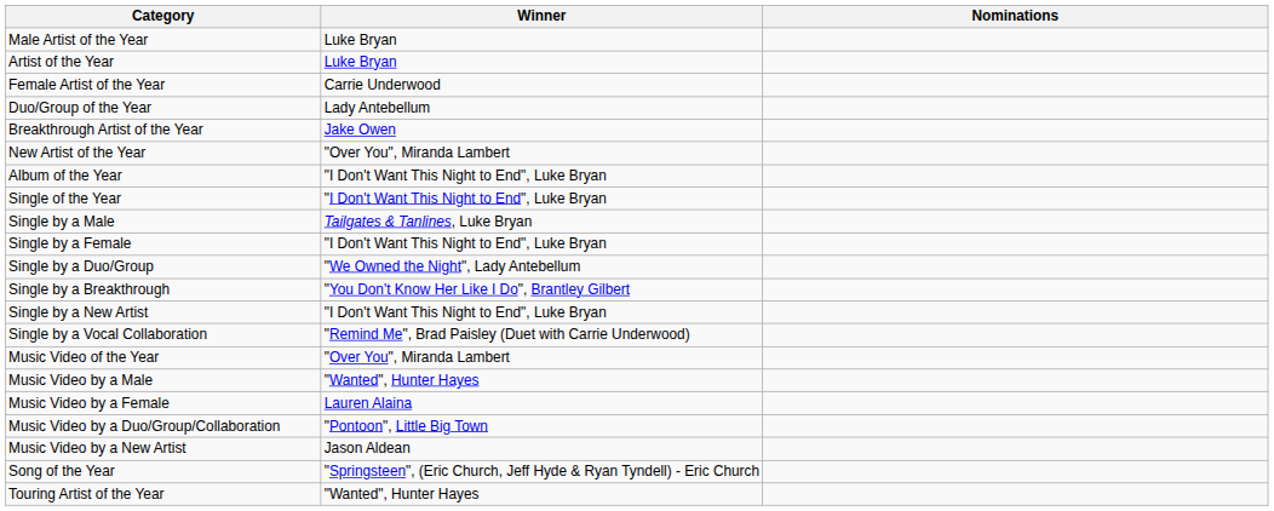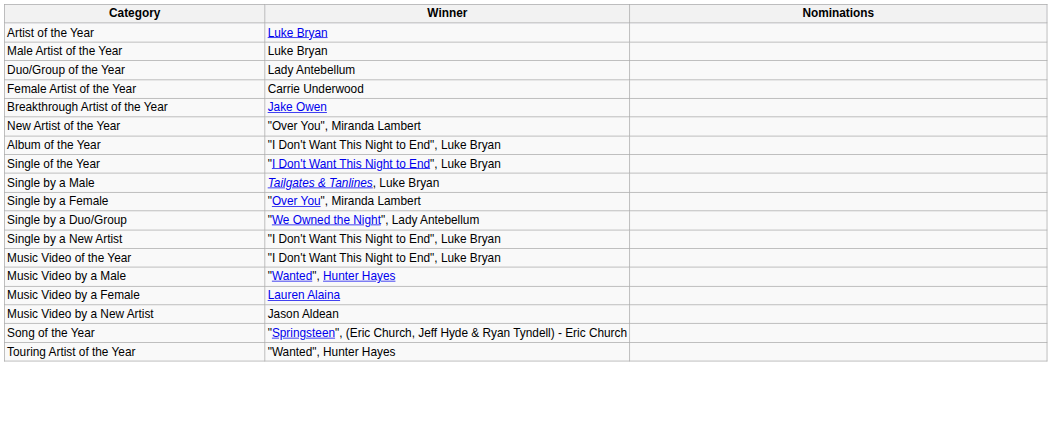rows swapped: Artist of the Year <-> Male Artist of the Year
rows swapped: Female Artist of the Year <-> Duo/Group of the Year
Single by a Female | Winner: "I Don't Want This Night to End", Luke Bryan -> "Over You", Miranda Lambert
- row: Single by a Breakthrough | "You Don't Know Her Like I Do", Brantley Gilbert
- row: Single by a Vocal Collaboration | "Remind Me", Brad Paisley (Duet with Carrie Underwood)
Music Video of the Year | Winner: "Over You", Miranda Lambert -> "I Don't Want This Night to End", Luke Bryan
- row: Music Video by a Duo/Group/Collaboration | "Pontoon", Little Big Town
